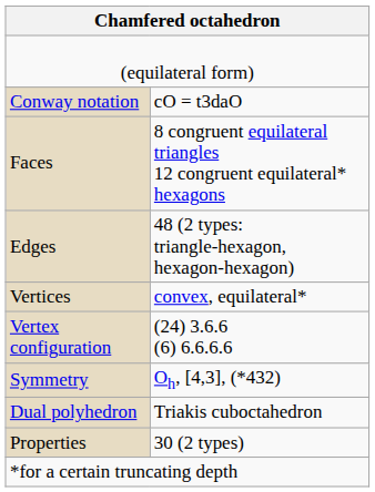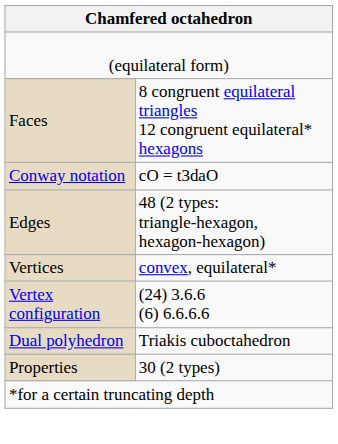rows swapped: Conway notation <-> Faces
- row: Symmetry | Oh, [4,3], (*432)
